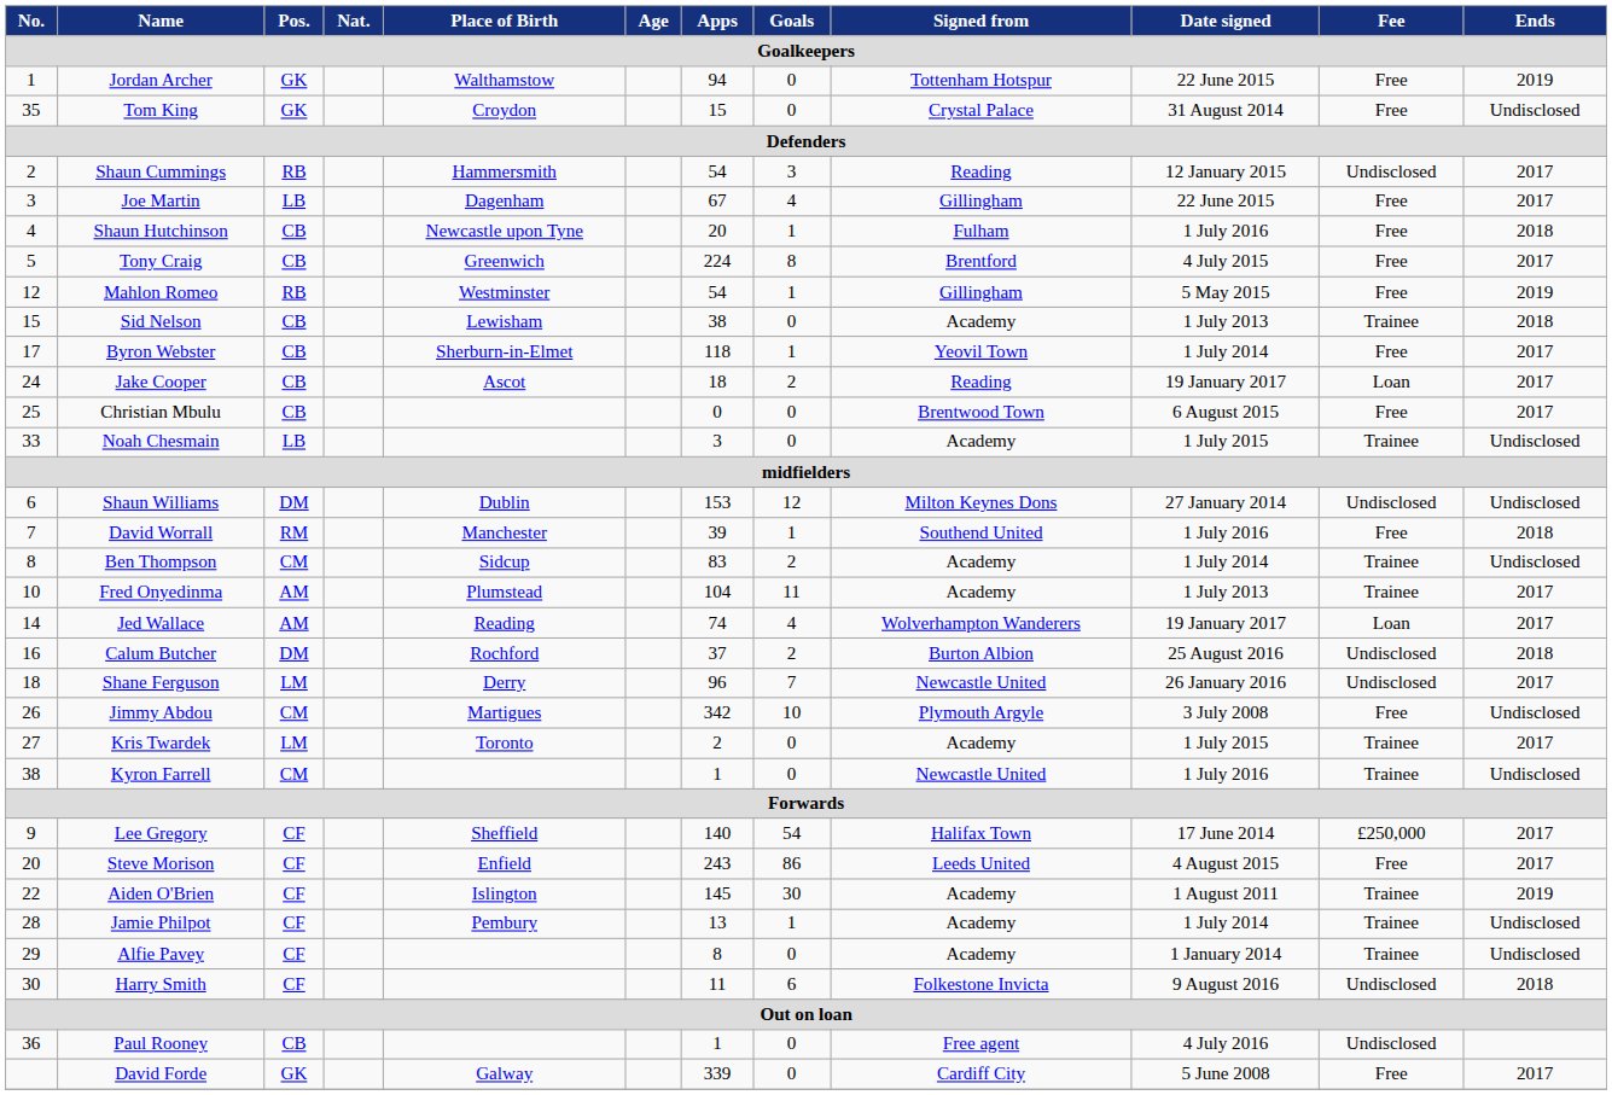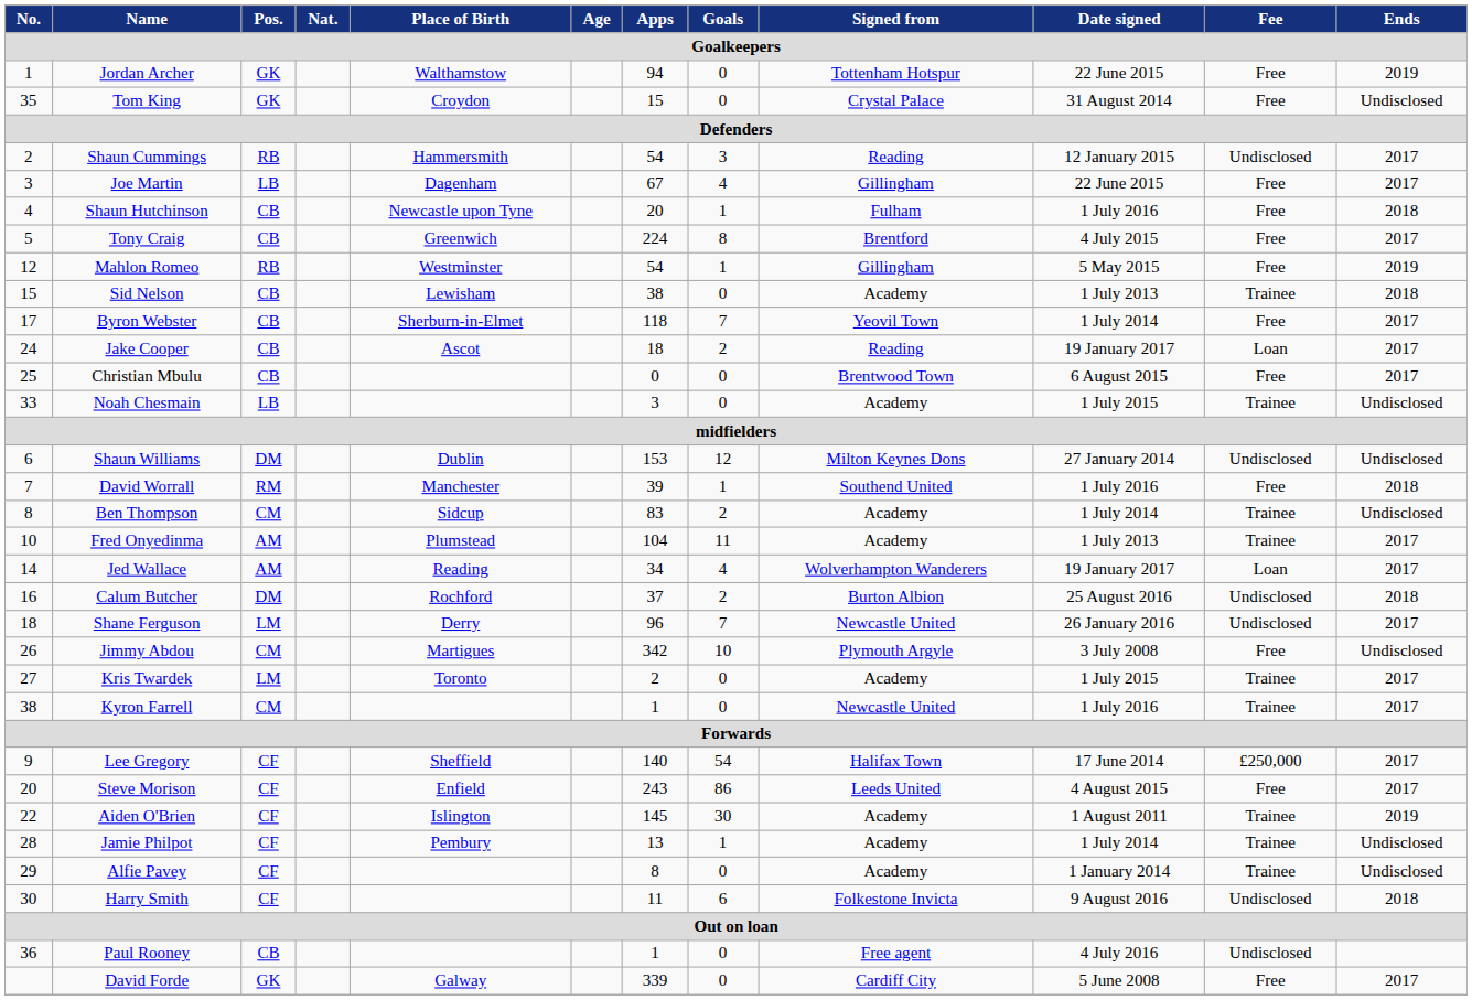Byron Webster | Goals: 1 -> 7
Jed Wallace | Apps: 74 -> 34
Kyron Farrell | Ends: Undisclosed -> 2017
